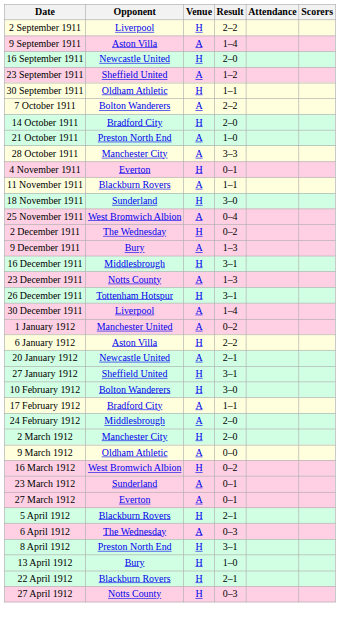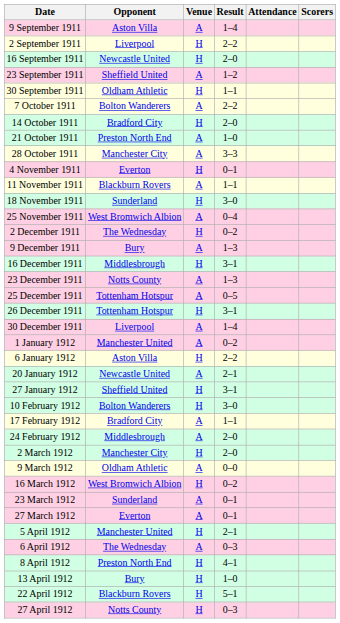rows swapped: 2 September 1911 <-> 9 September 1911
+ row: 25 December 1911 | Tottenham Hotspur | A | 0–5
5 April 1912 | Opponent: Blackburn Rovers -> Manchester United
8 April 1912 | Result: 3–1 -> 4–1
22 April 1912 | Result: 2–1 -> 5–1
